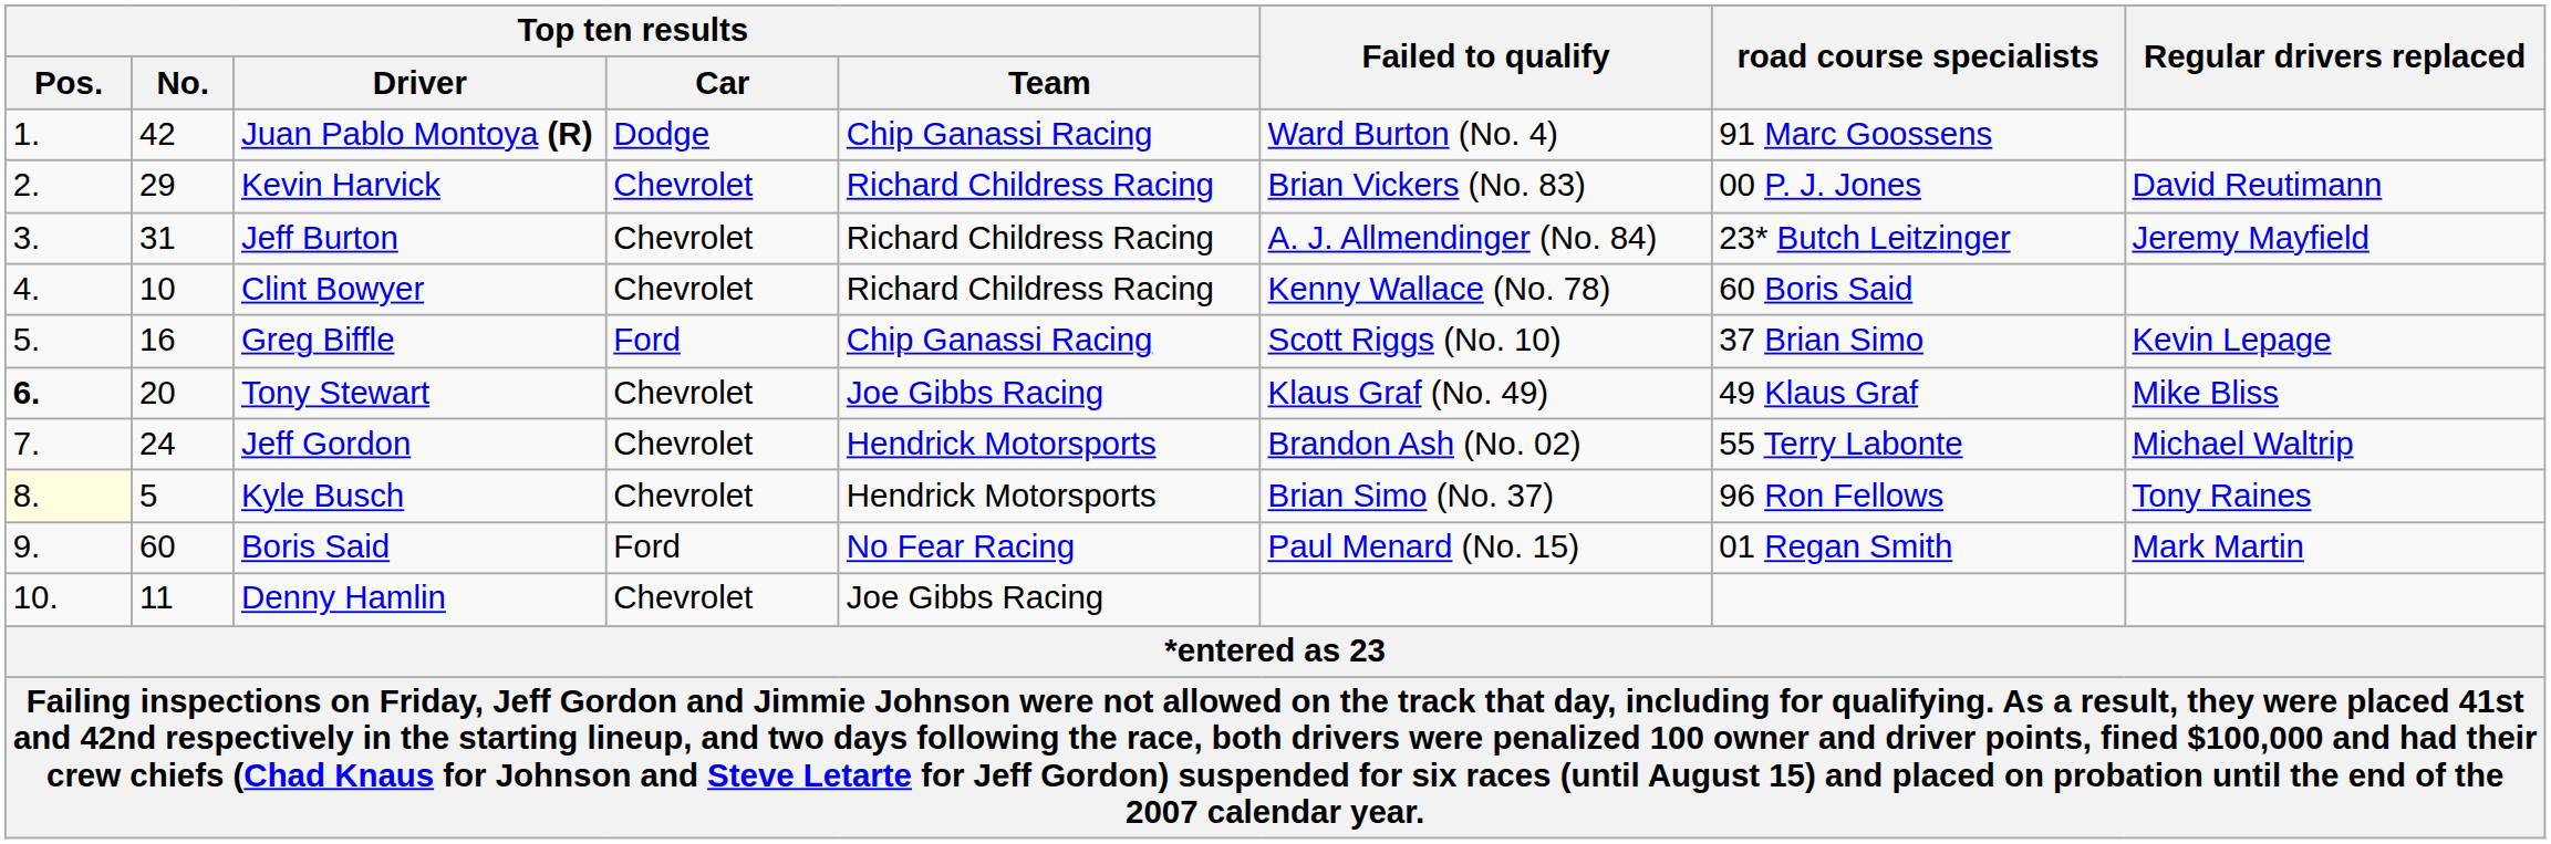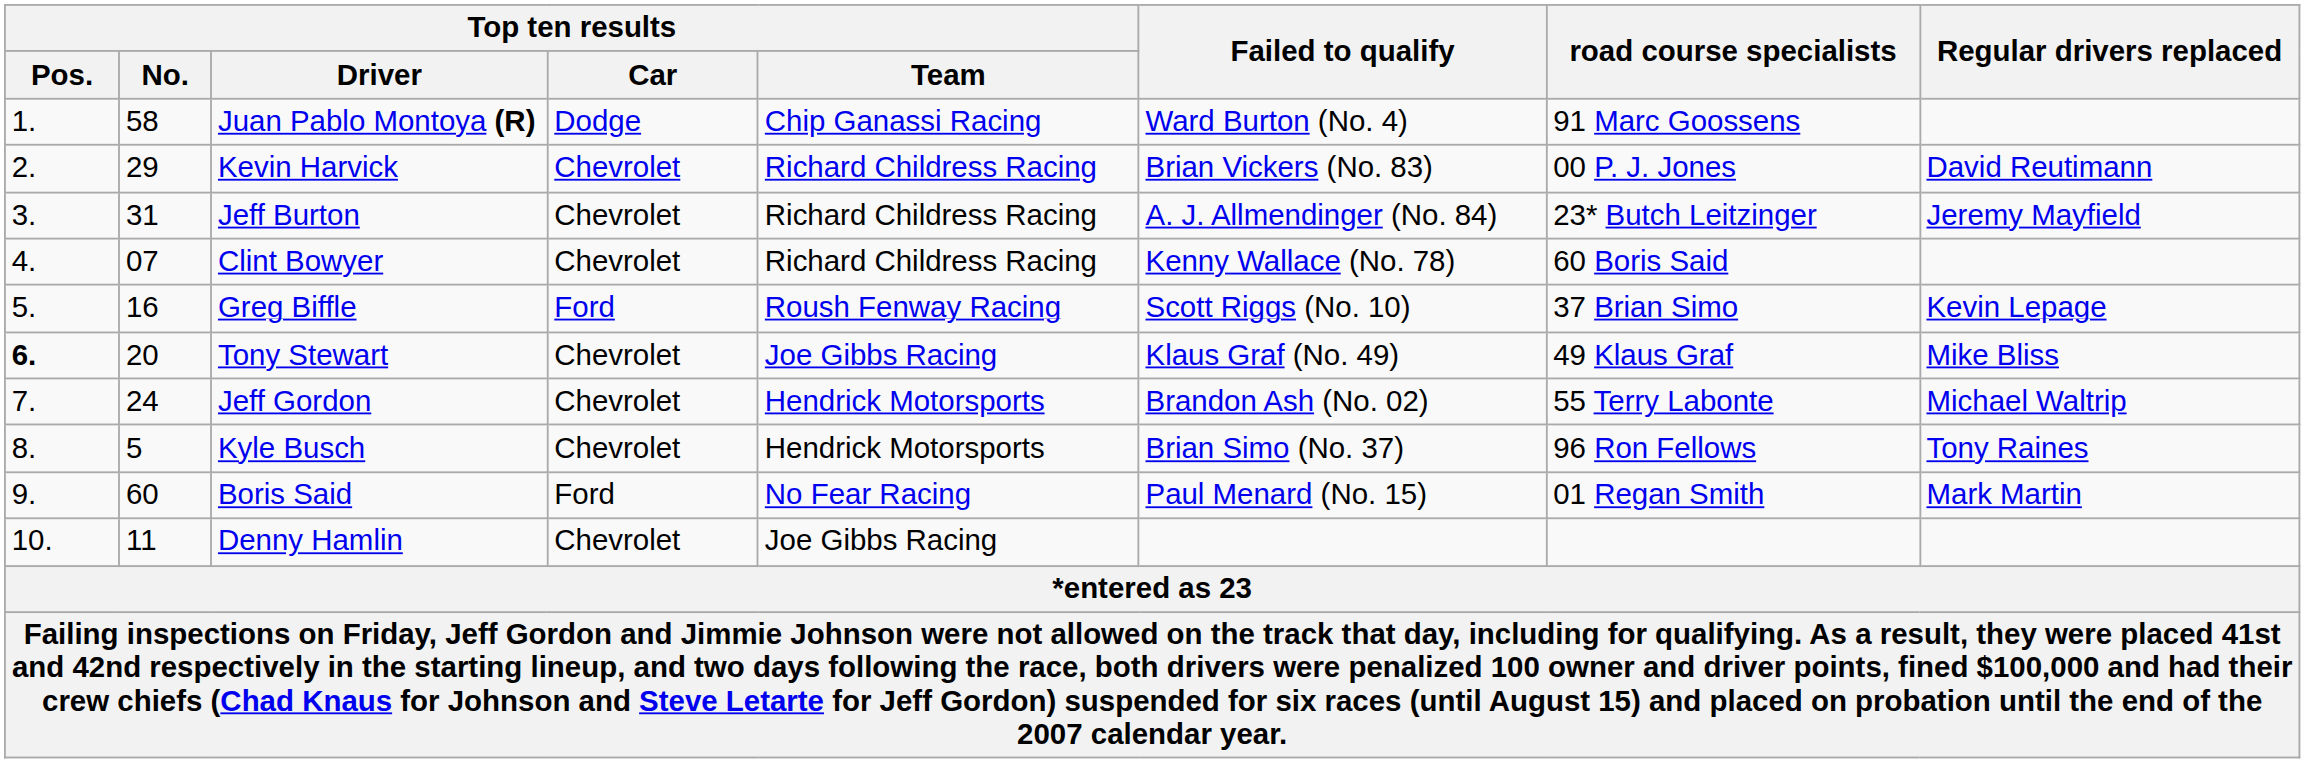Juan Pablo Montoya (R) | Top ten results / No.: 42 -> 58
Clint Bowyer | Top ten results / No.: 10 -> 07
Greg Biffle | Top ten results / Team: Chip Ganassi Racing -> Roush Fenway Racing
Kyle Busch | Top ten results / Pos.: lightyellow background -> no background
